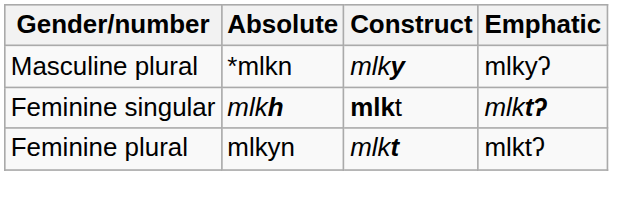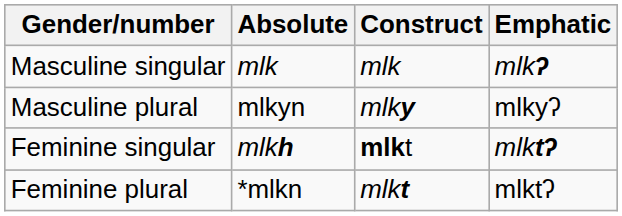+ row: Masculine singular | mlk | mlk | mlkʔ
Masculine plural | Absolute: *mlkn -> mlkyn
Feminine plural | Absolute: mlkyn -> *mlkn
